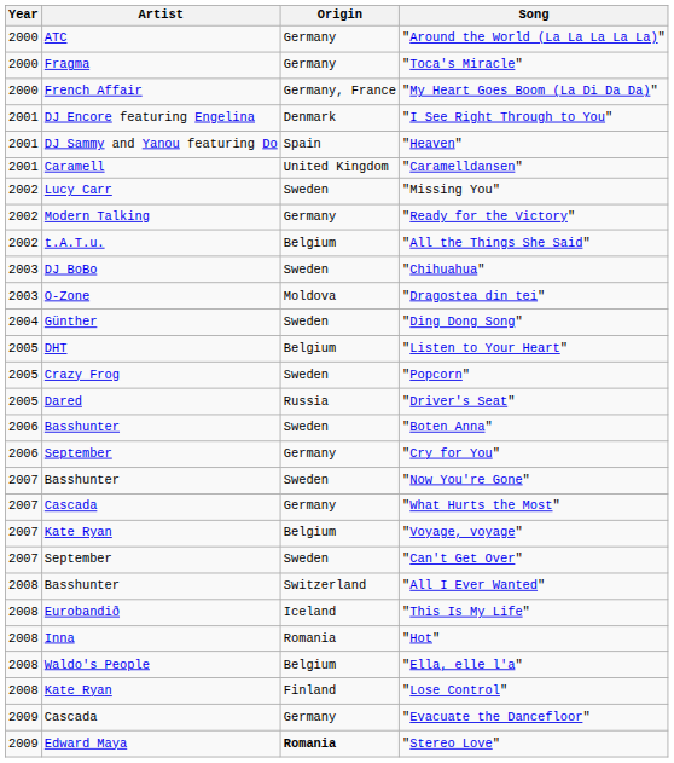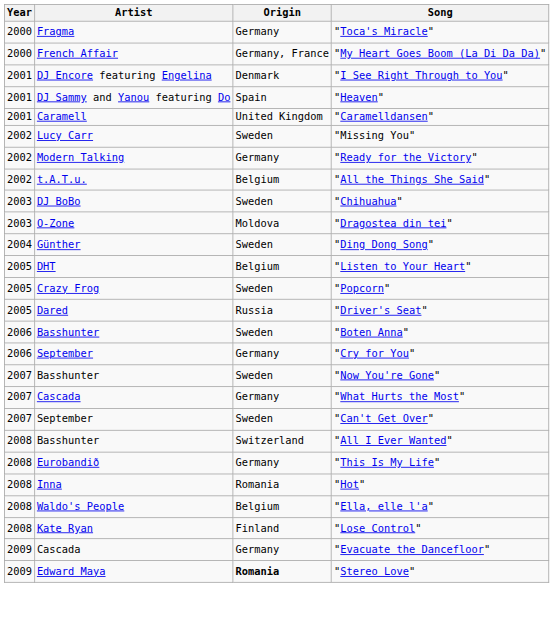- row: 2000 | ATC | Germany | "Around the World (La La La La La)"
- row: 2007 | Kate Ryan | Belgium | "Voyage, voyage"
"This Is My Life" | Origin: Iceland -> Germany
